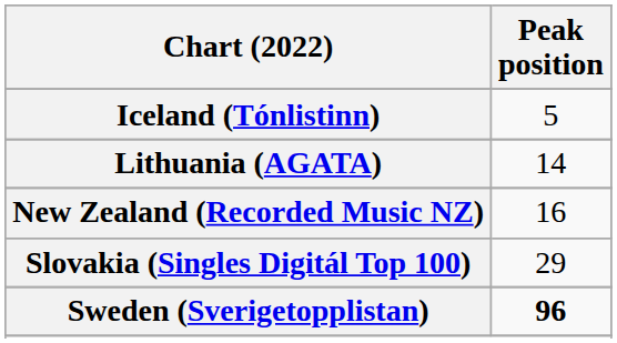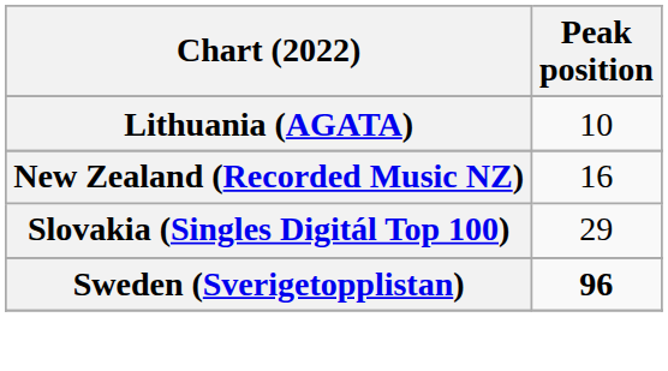- row: Iceland (Tónlistinn) | 5
Lithuania (AGATA) | Peak position: 14 -> 10
